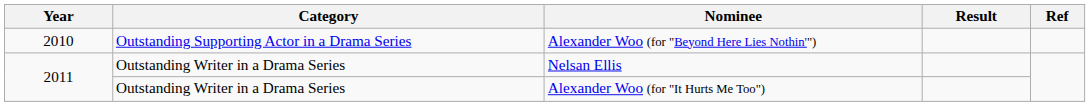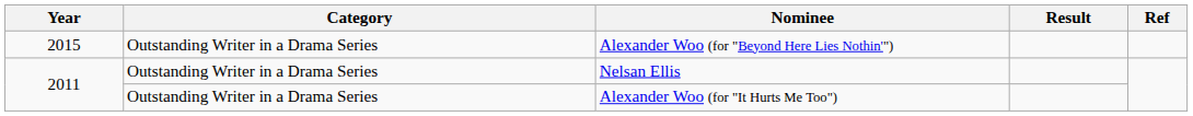Alexander Woo (for "Beyond Here Lies Nothin'") | Year: 2010 -> 2015
Alexander Woo (for "Beyond Here Lies Nothin'") | Category: Outstanding Supporting Actor in a Drama Series -> Outstanding Writer in a Drama Series
